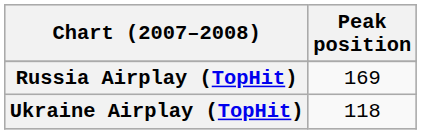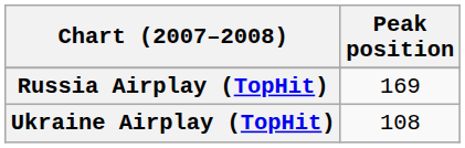Ukraine Airplay (TopHit) | Peak position: 118 -> 108
